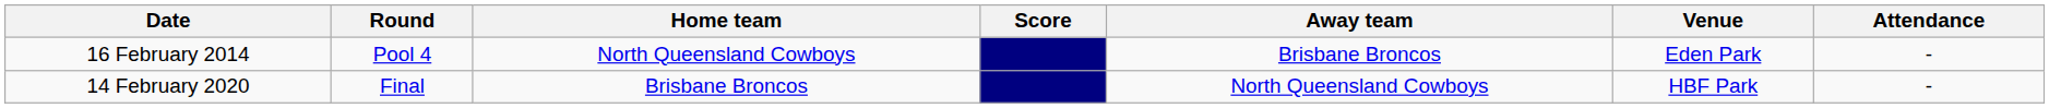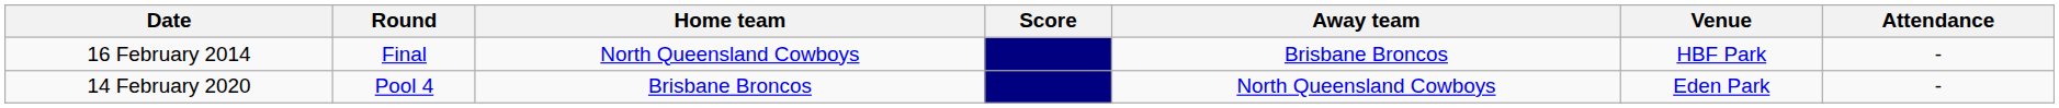16 February 2014 | Round: Pool 4 -> Final
16 February 2014 | Venue: Eden Park -> HBF Park
14 February 2020 | Round: Final -> Pool 4
14 February 2020 | Venue: HBF Park -> Eden Park
